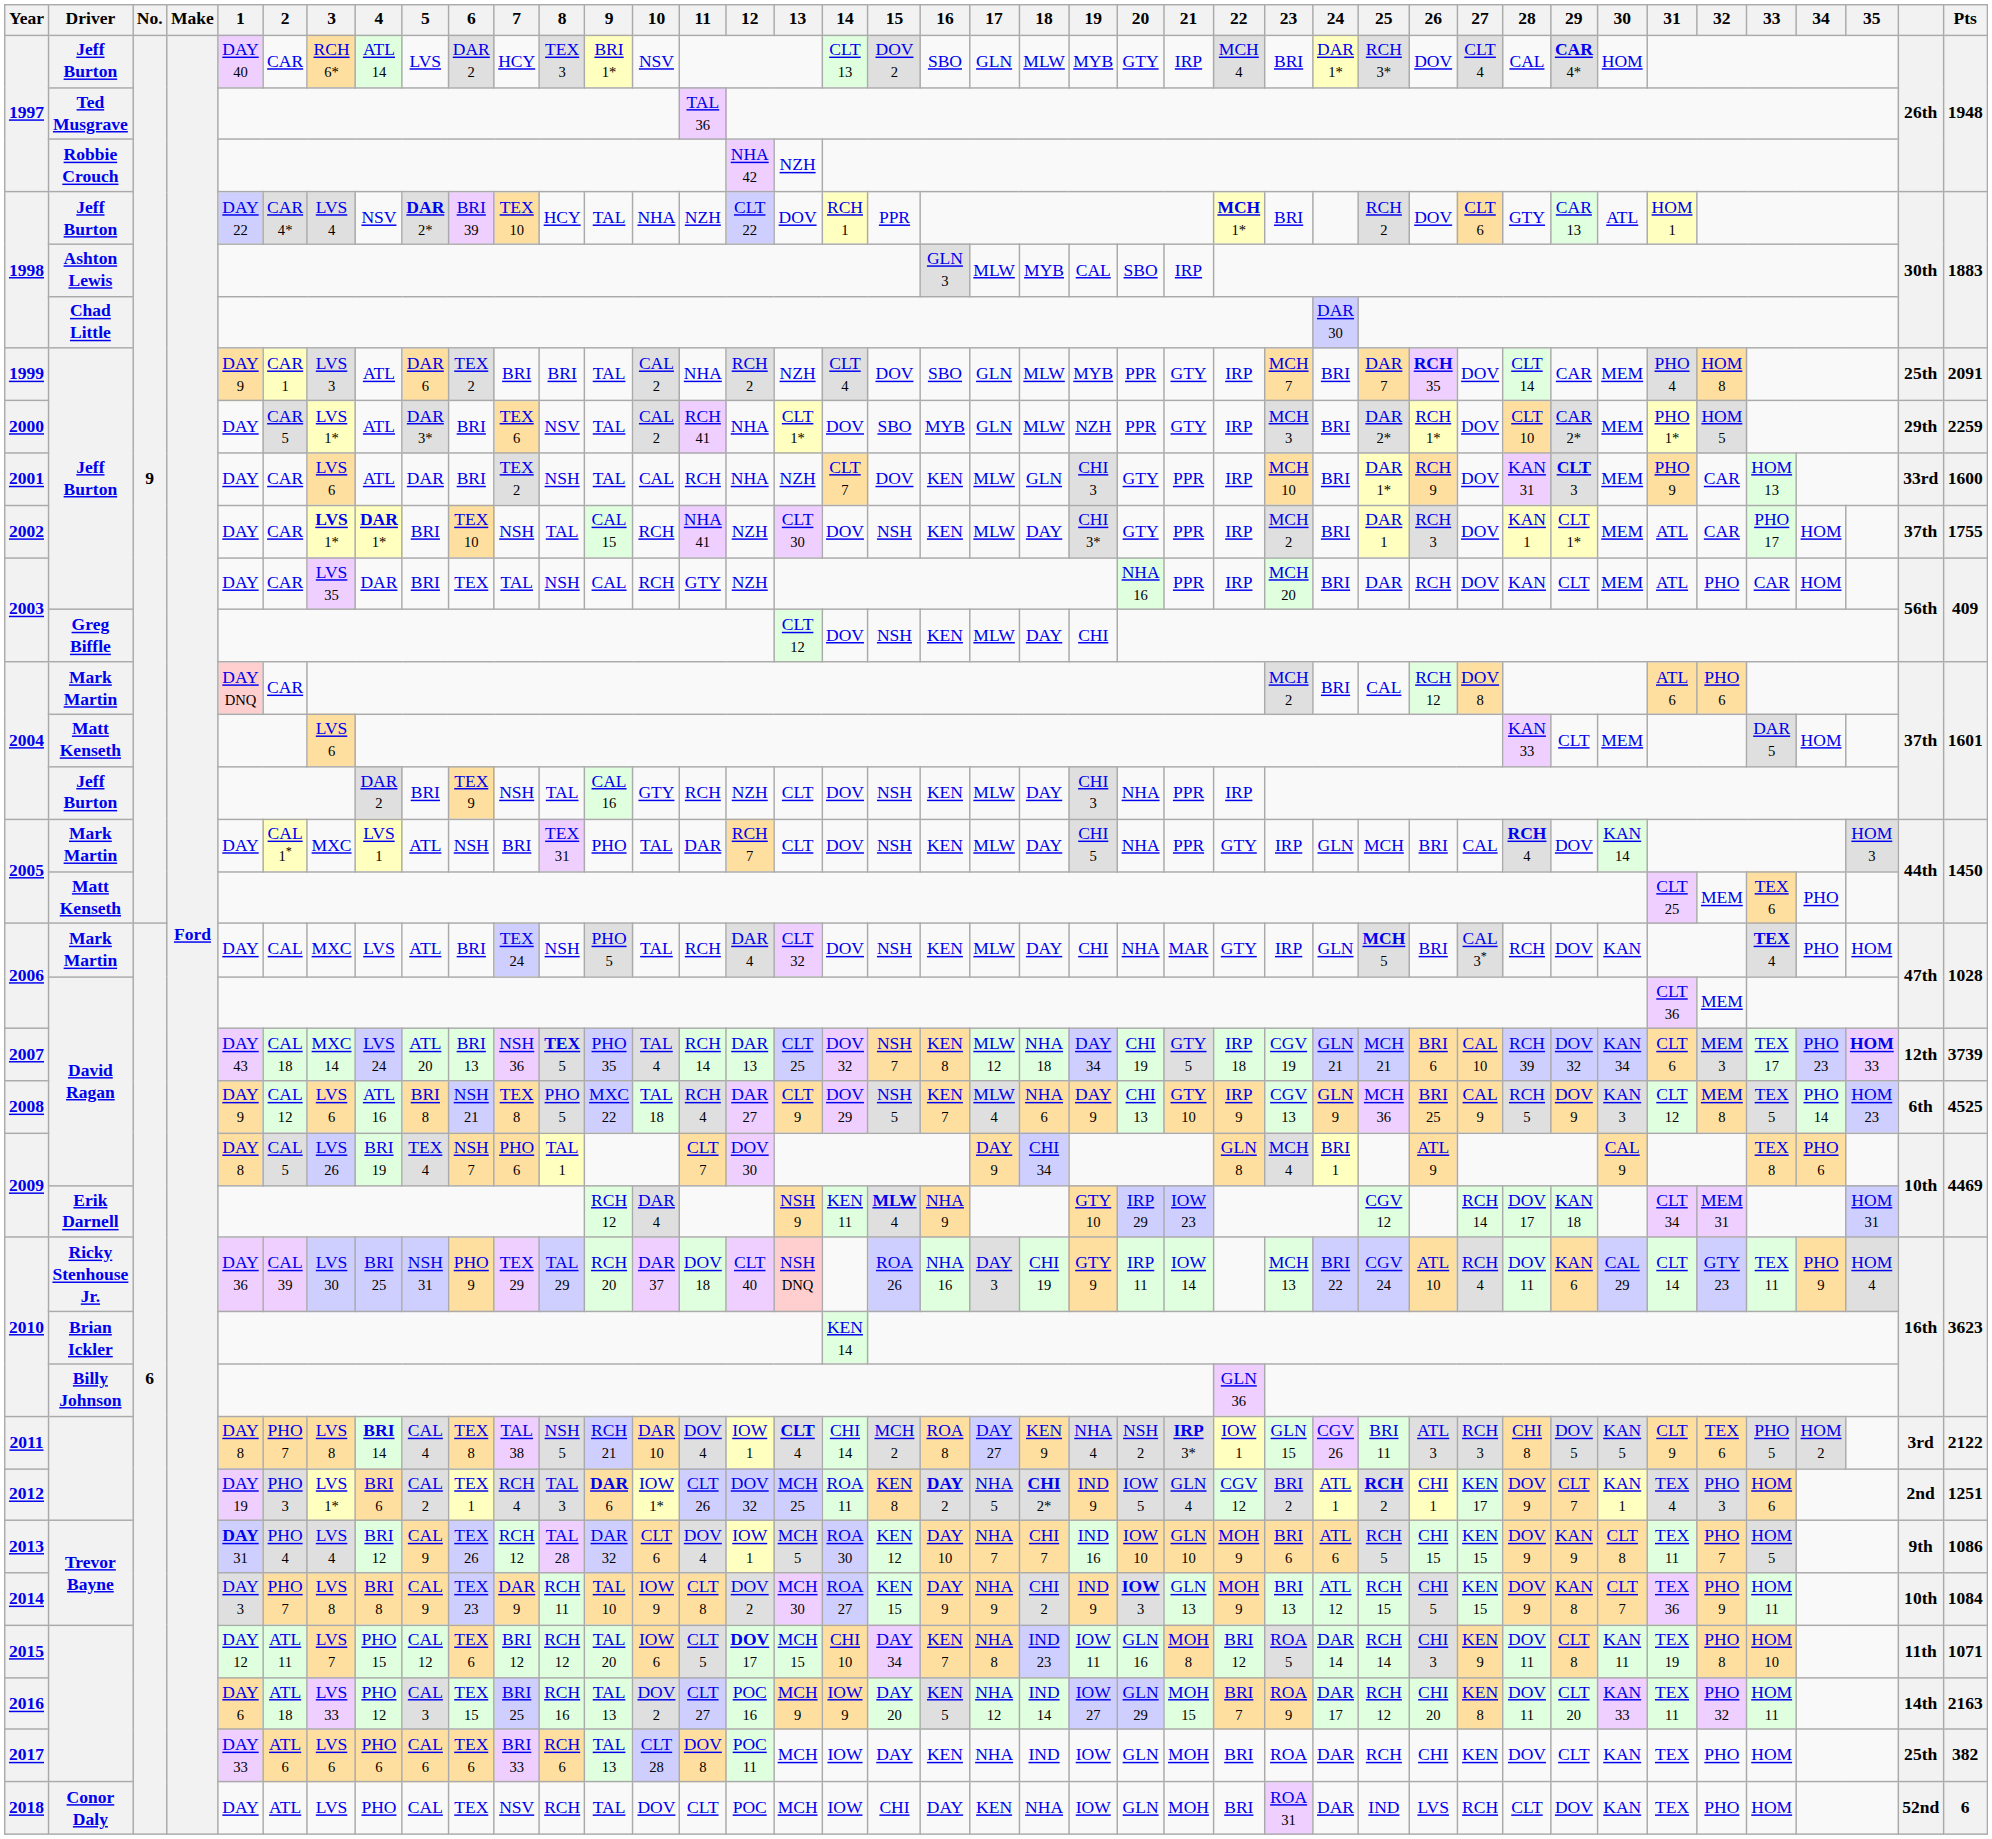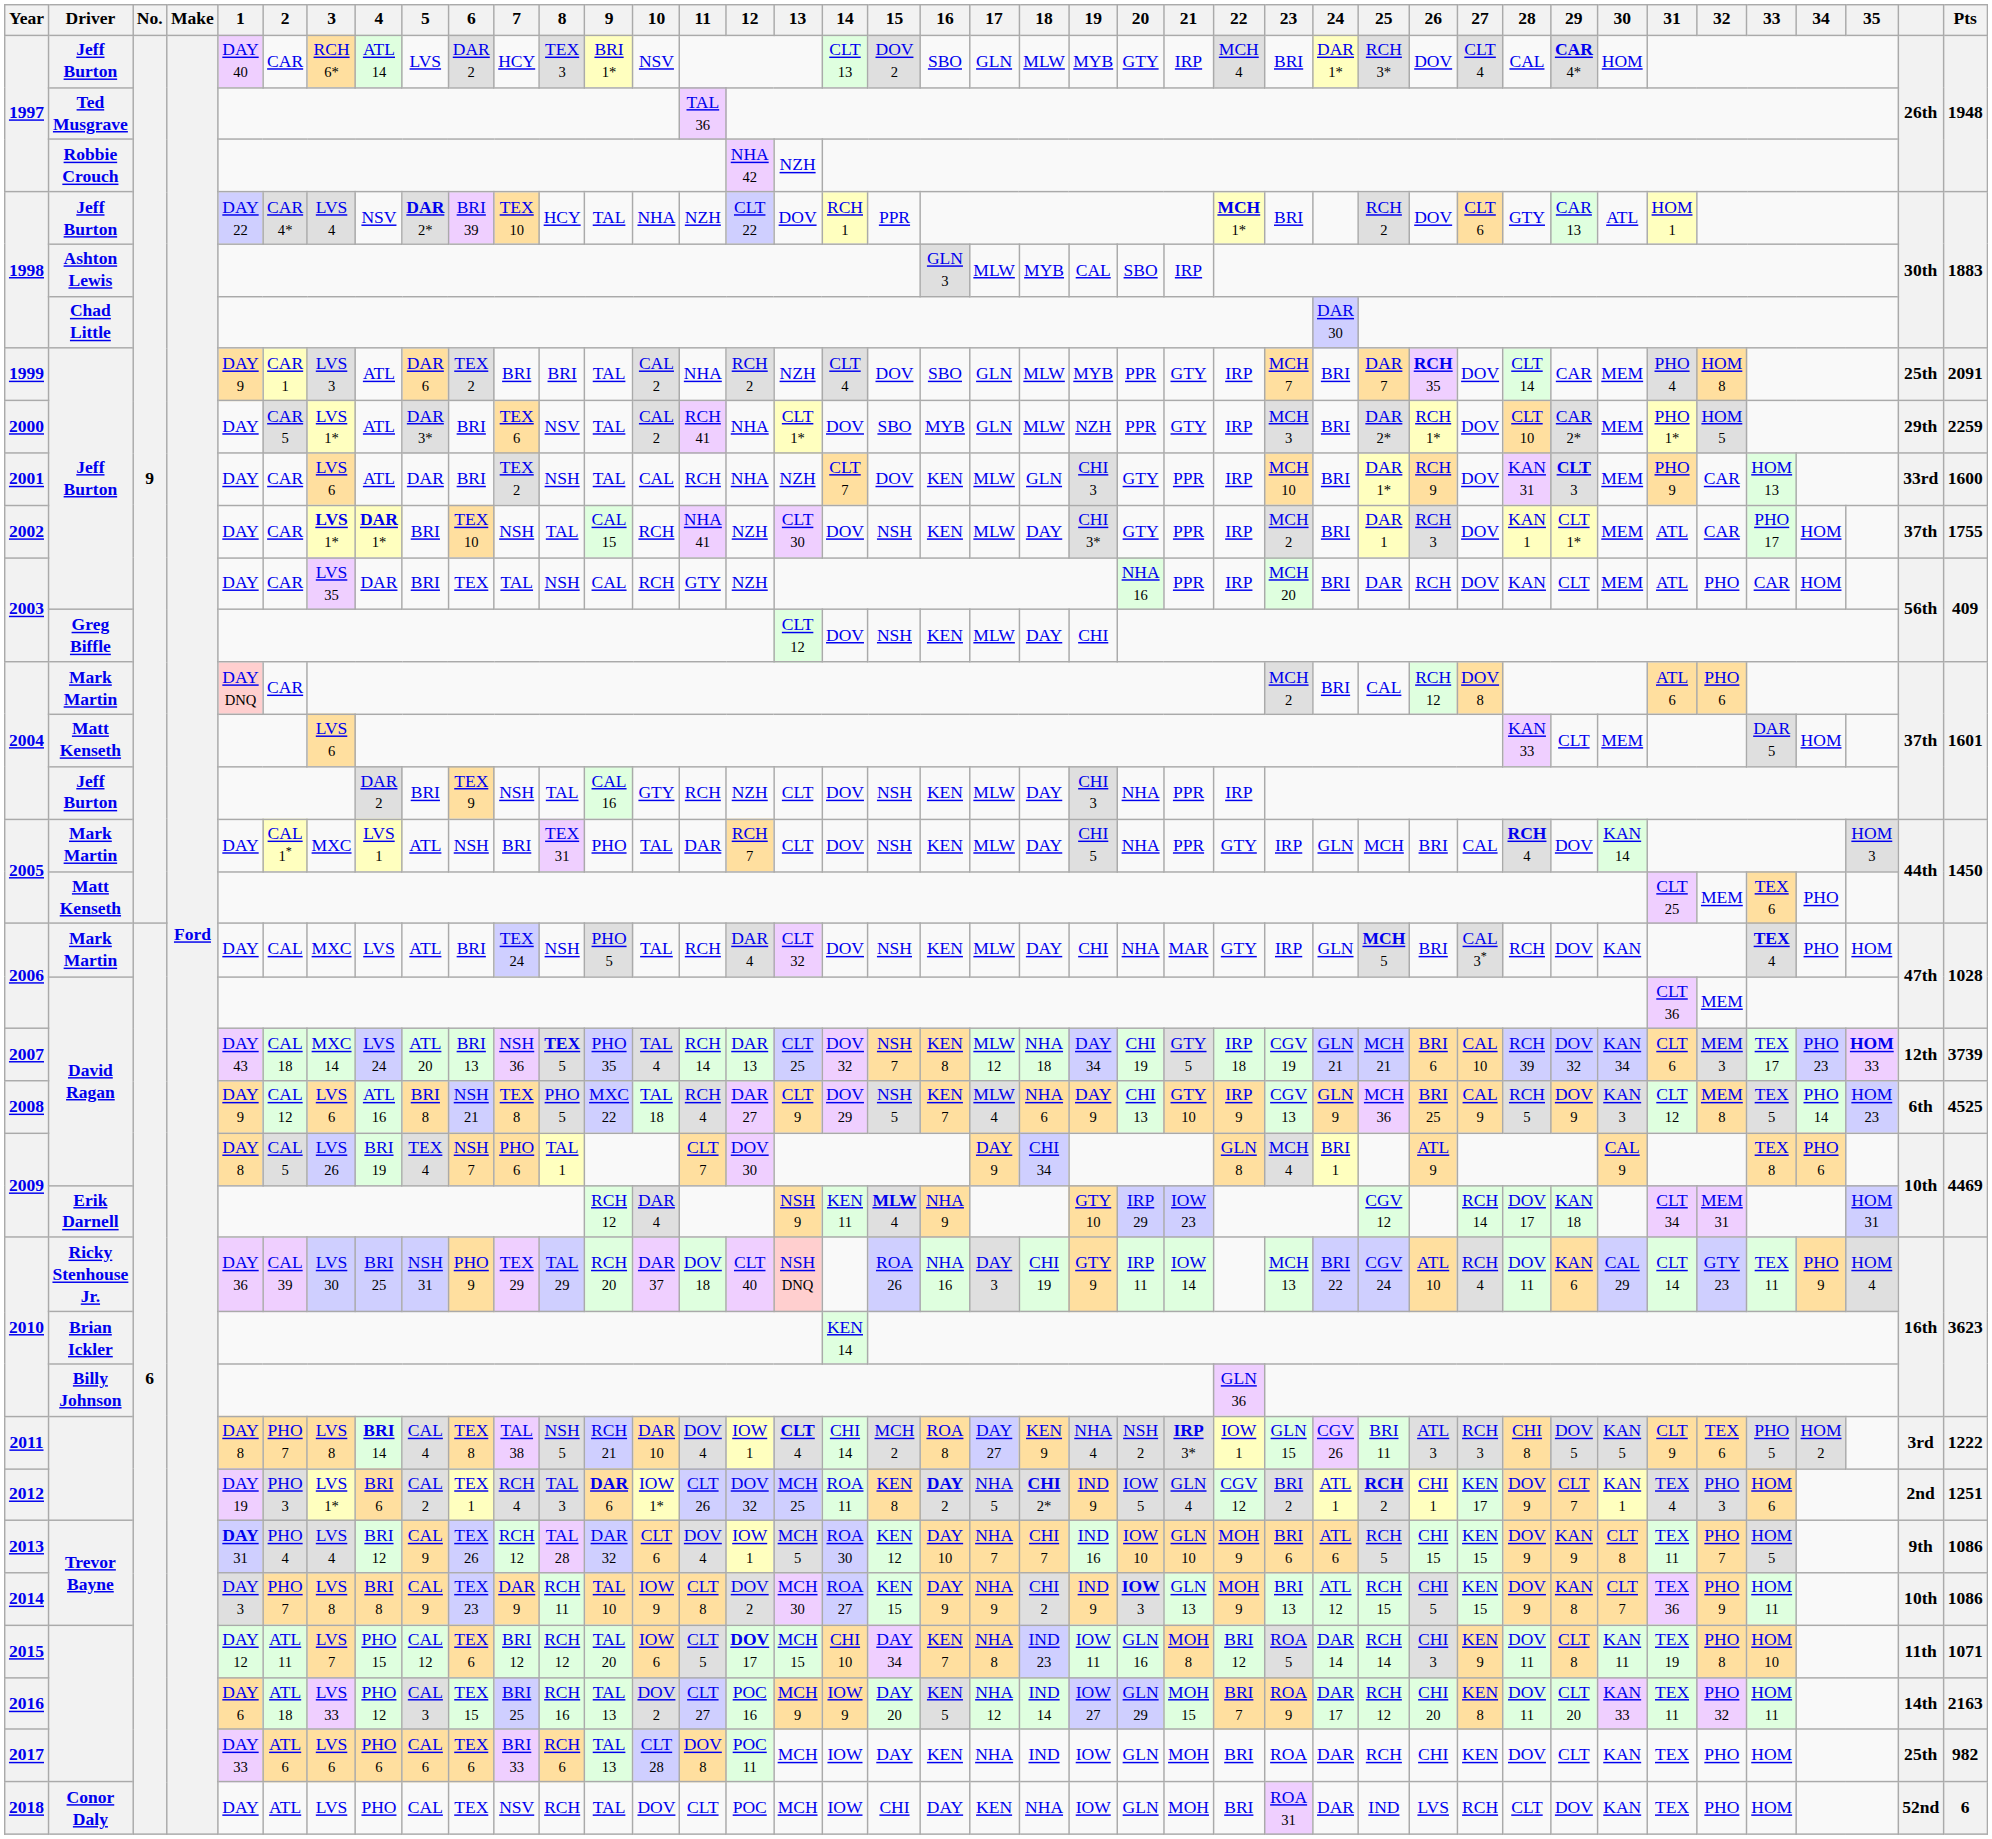2011 | Pts: 2122 -> 1222
2014 | Pts: 1084 -> 1086
2017 | Pts: 382 -> 982
